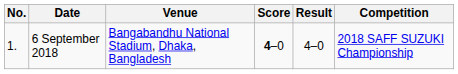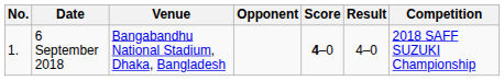+ column: Opponent
